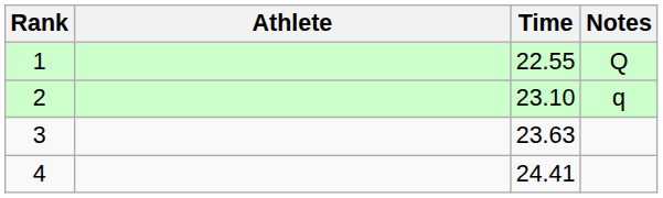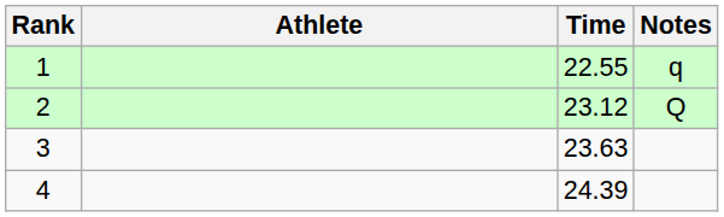1 | Notes: Q -> q
2 | Time: 23.10 -> 23.12
2 | Notes: q -> Q
4 | Time: 24.41 -> 24.39
